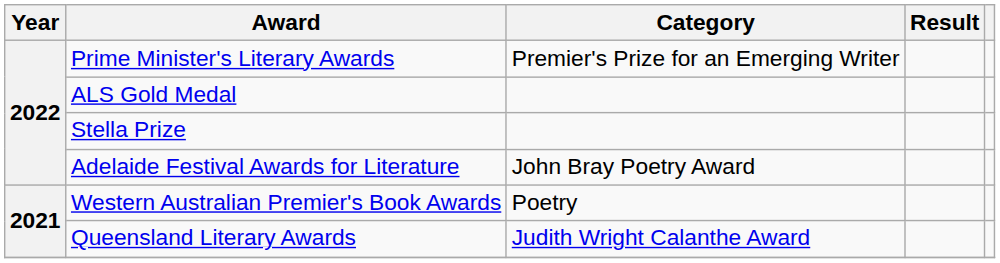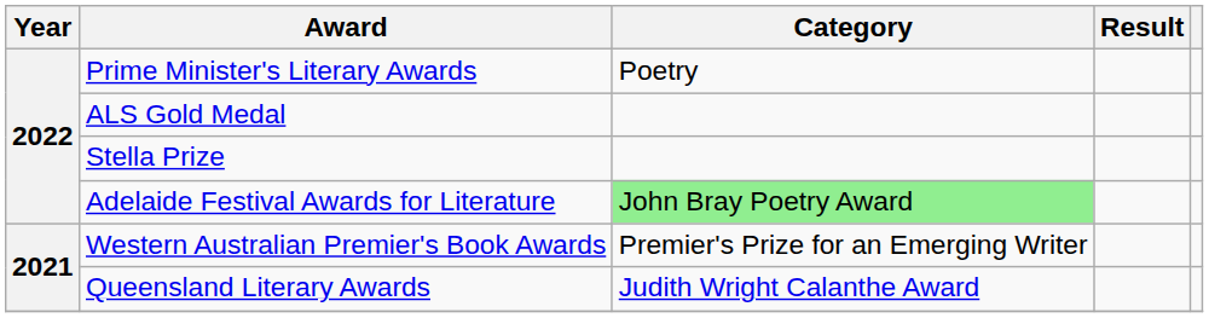Prime Minister's Literary Awards | Category: Premier's Prize for an Emerging Writer -> Poetry
Adelaide Festival Awards for Literature | Category: no background -> lightgreen background
Western Australian Premier's Book Awards | Category: Poetry -> Premier's Prize for an Emerging Writer
